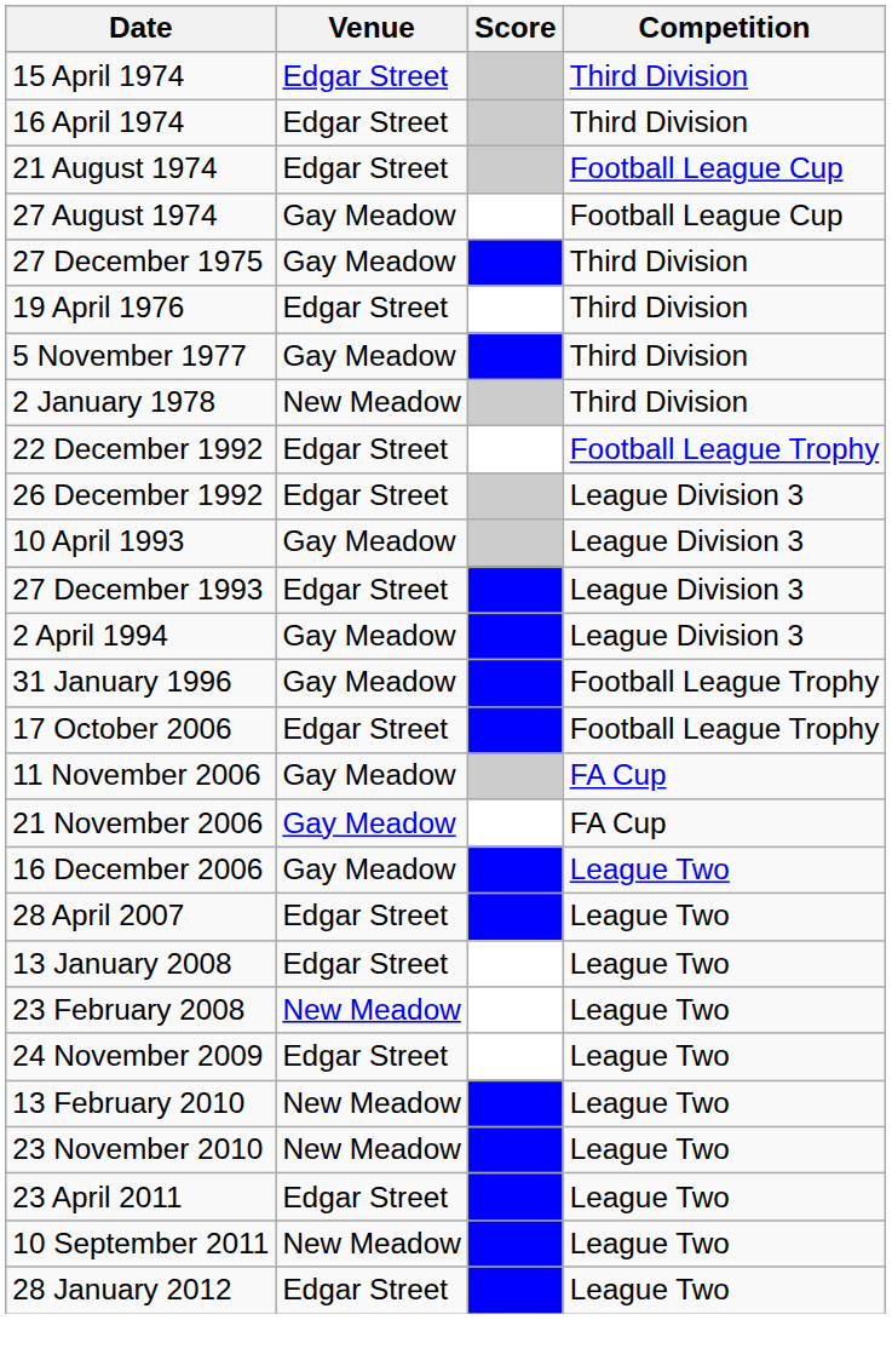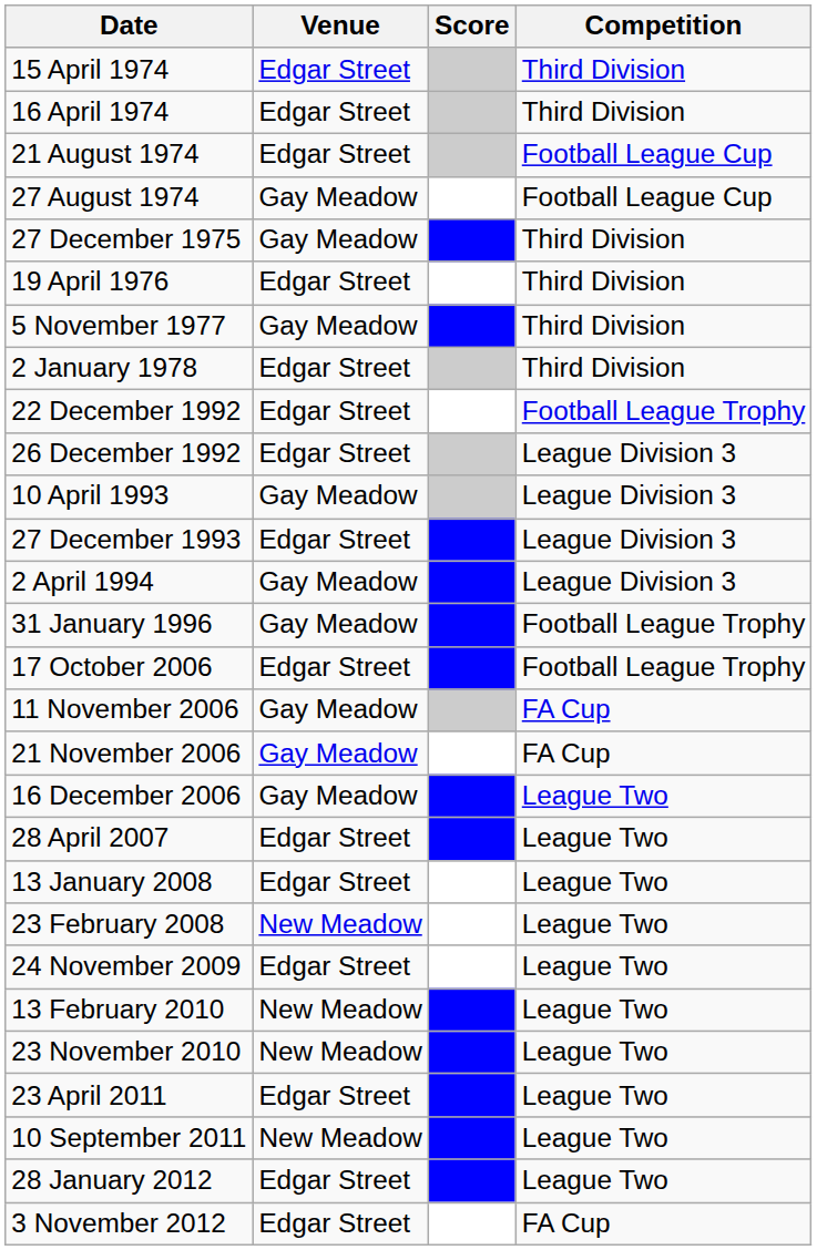2 January 1978 | Venue: New Meadow -> Edgar Street
+ row: 3 November 2012 | Edgar Street | FA Cup
